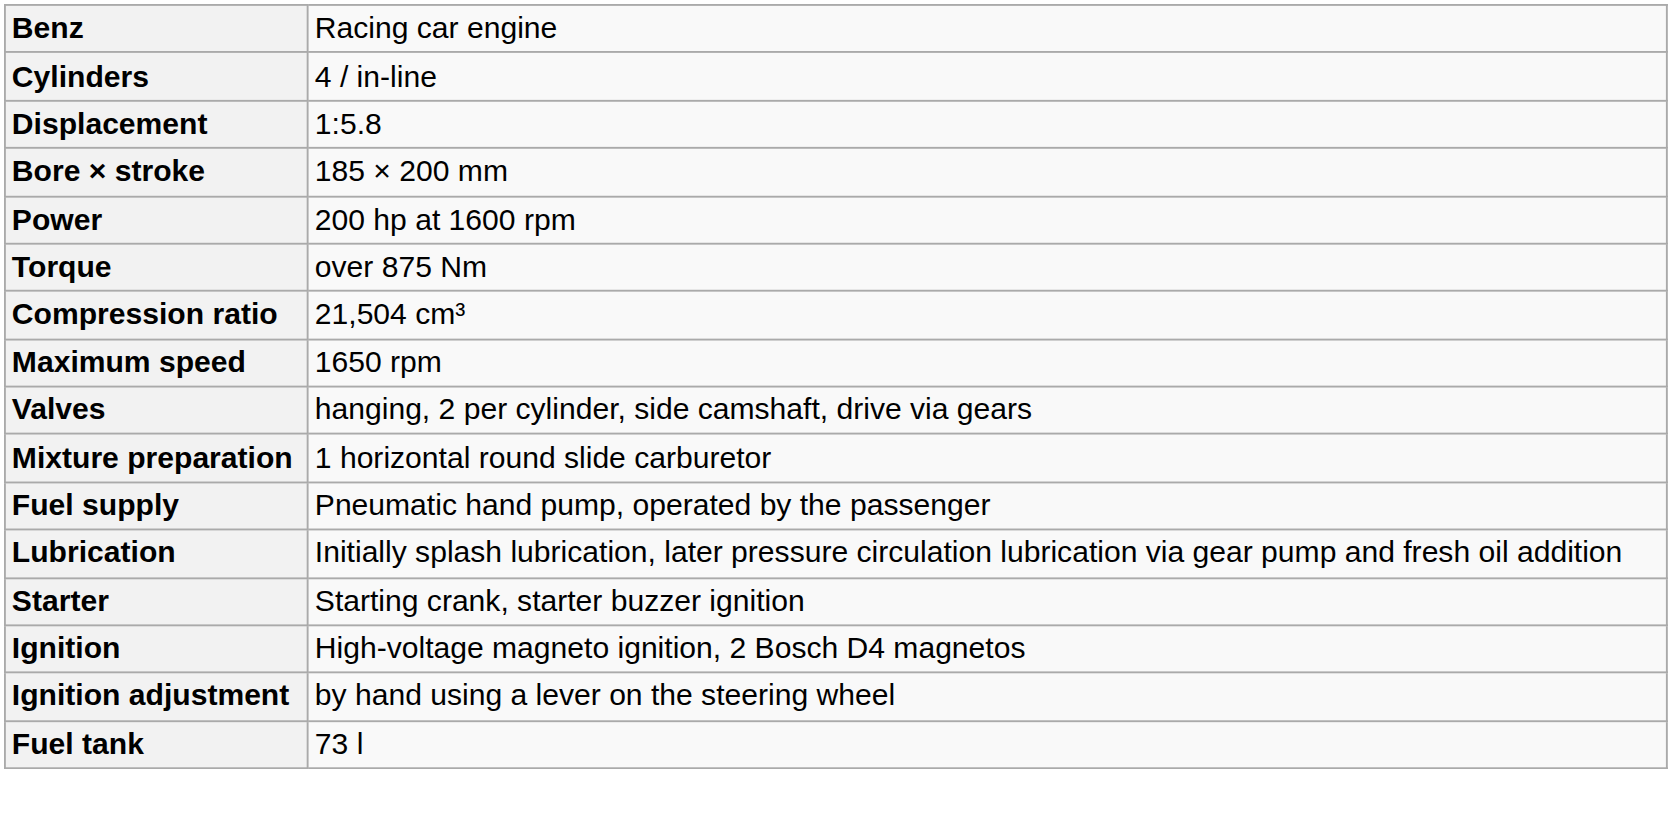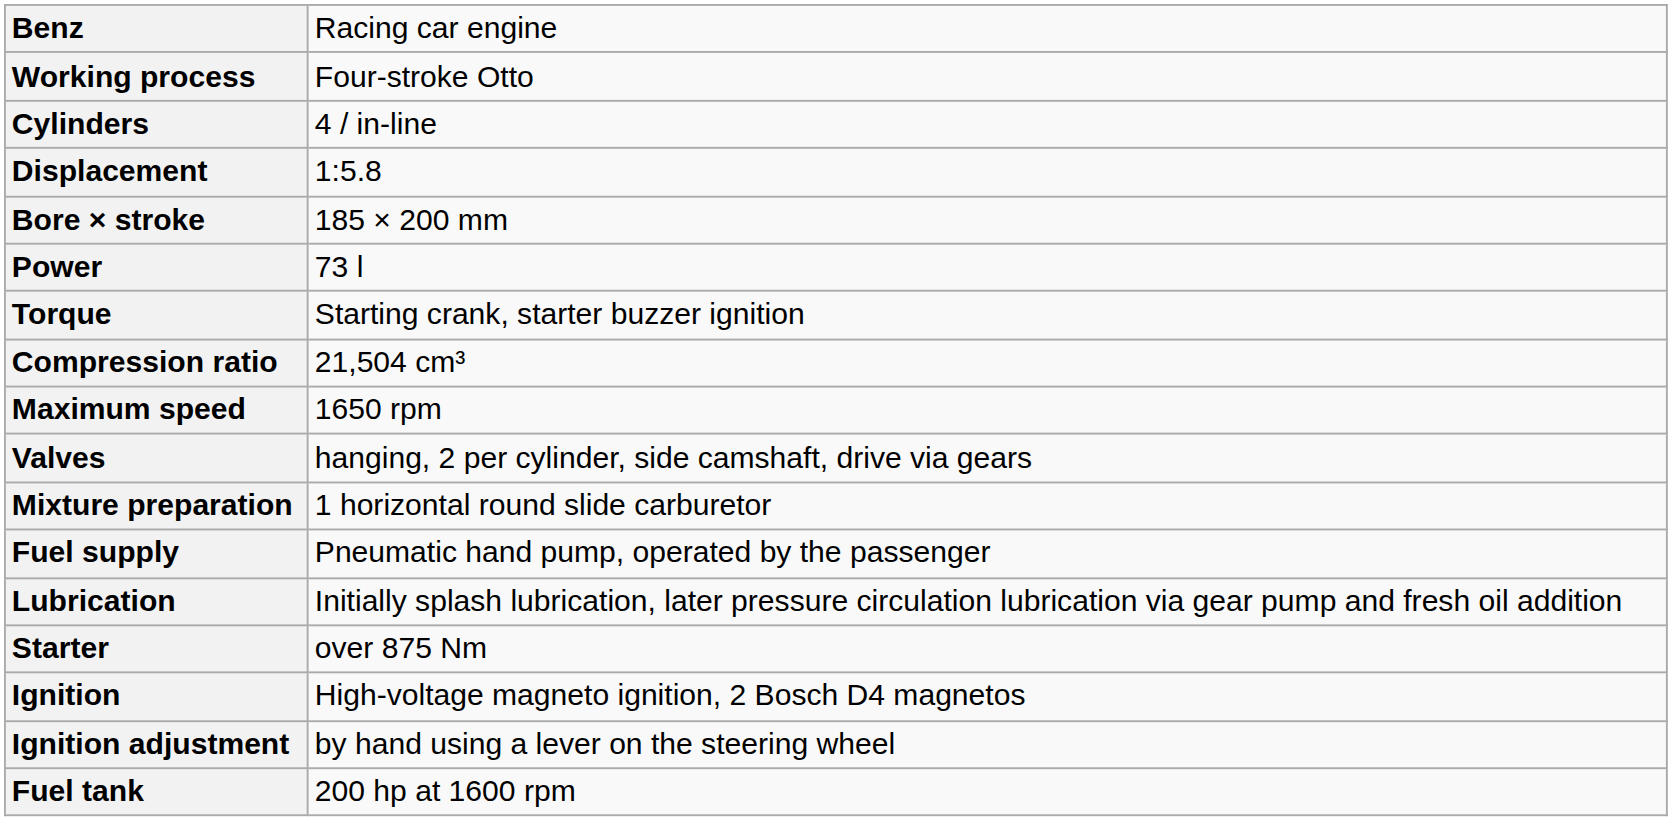+ row: Working process | Four-stroke Otto
Power | column 2: 200 hp at 1600 rpm -> 73 l
Torque | column 2: over 875 Nm -> Starting crank, starter buzzer ignition
Starter | column 2: Starting crank, starter buzzer ignition -> over 875 Nm
Fuel tank | column 2: 73 l -> 200 hp at 1600 rpm
